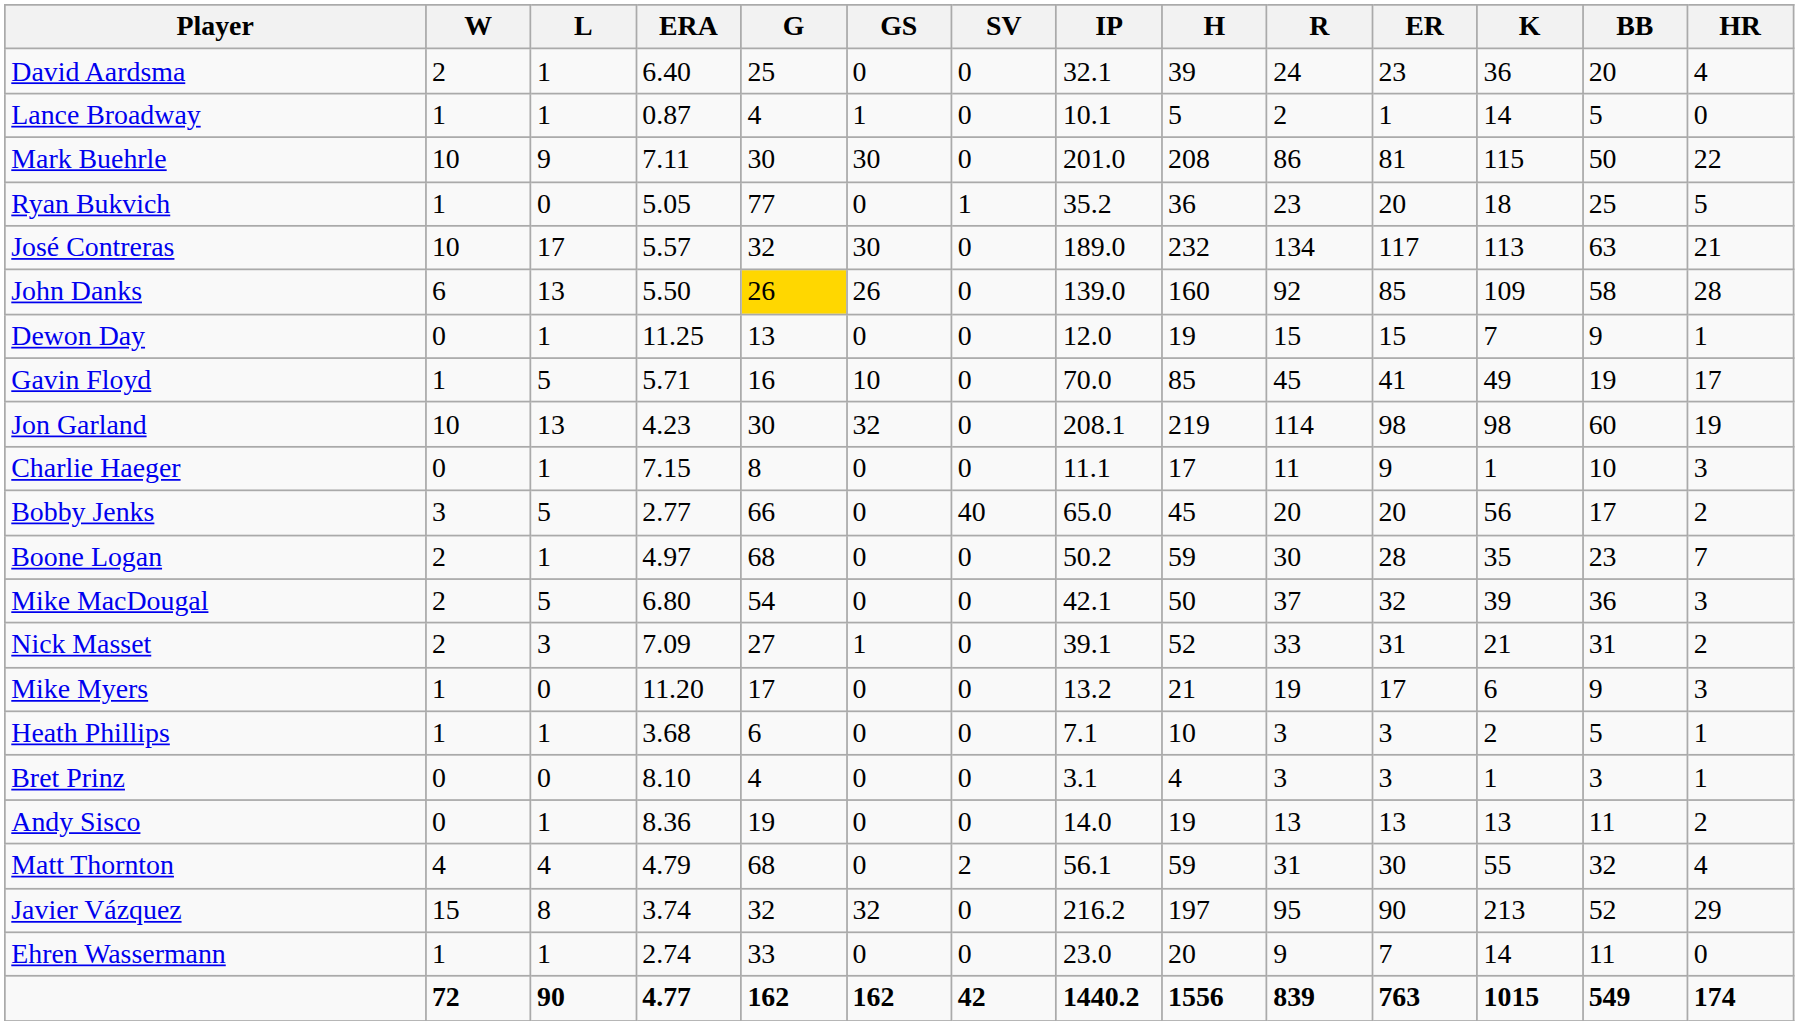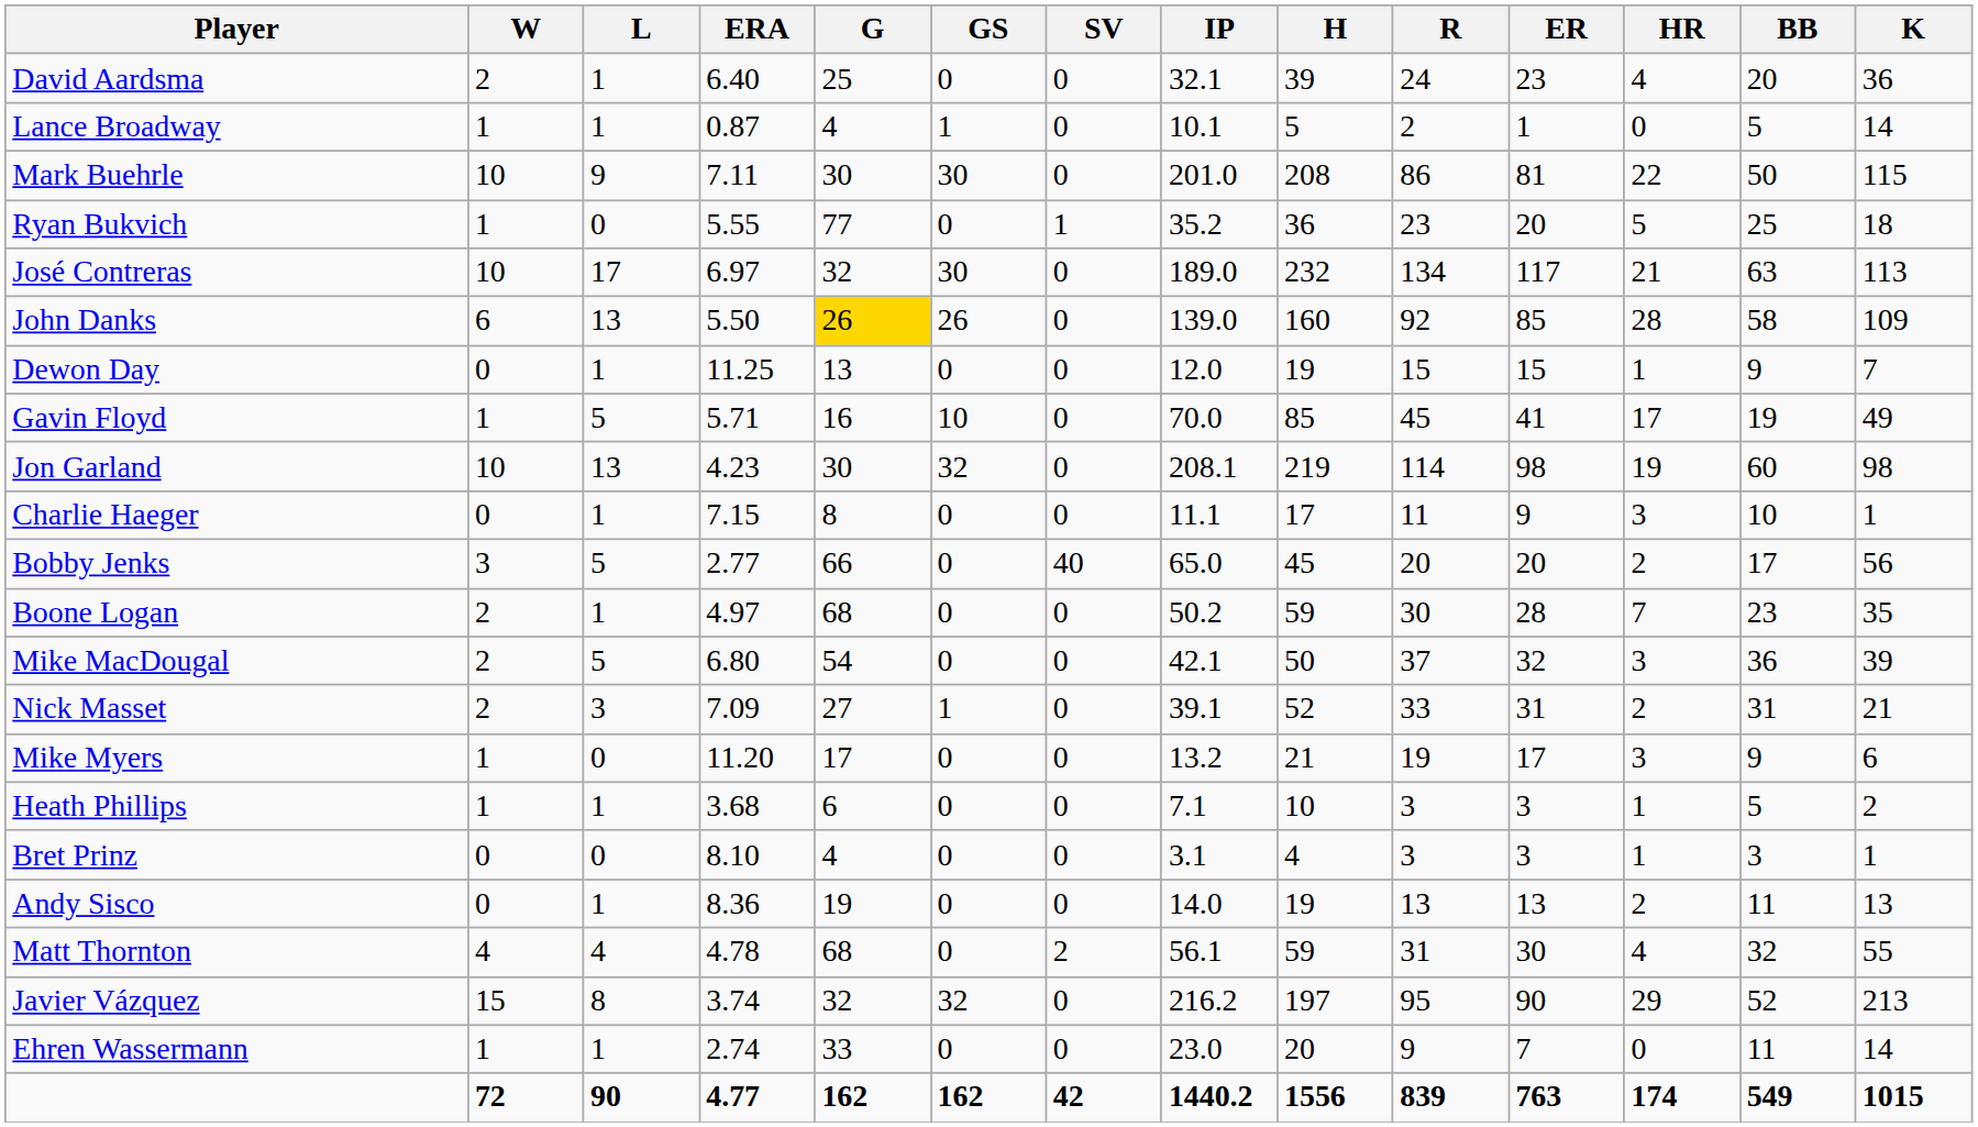columns swapped: HR <-> K
Ryan Bukvich | ERA: 5.05 -> 5.55
José Contreras | ERA: 5.57 -> 6.97
Matt Thornton | ERA: 4.79 -> 4.78
